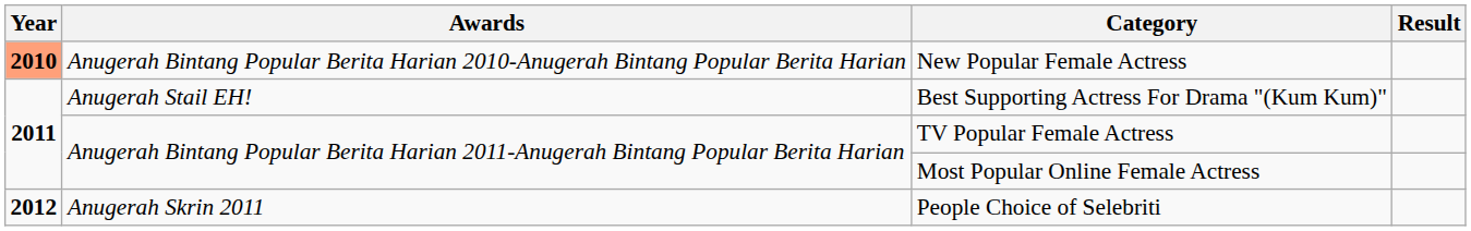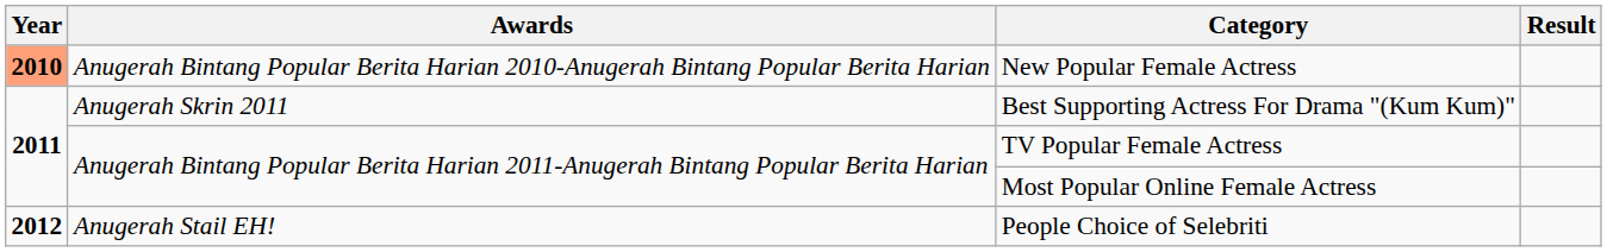Best Supporting Actress For Drama "(Kum Kum)" | Awards: Anugerah Stail EH! -> Anugerah Skrin 2011
People Choice of Selebriti | Awards: Anugerah Skrin 2011 -> Anugerah Stail EH!
